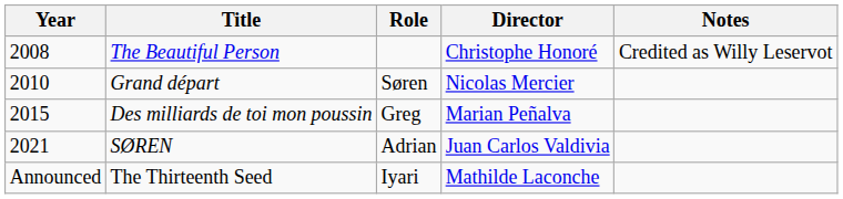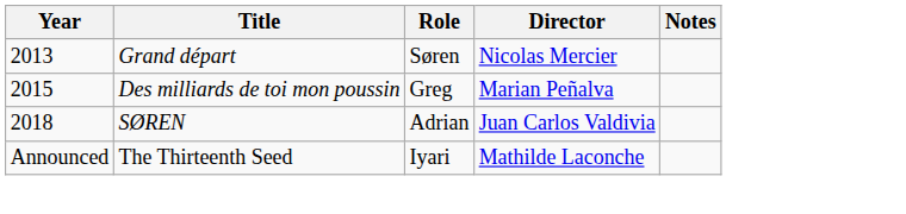- row: 2008 | The Beautiful Person | Christophe Honoré | Credited as Willy Leservot
Grand départ | Year: 2010 -> 2013
SØREN | Year: 2021 -> 2018
